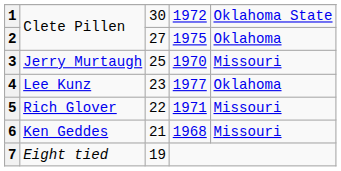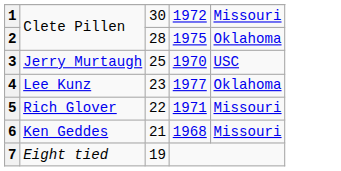1 | column 5: Oklahoma State -> Missouri
2 | column 3: 27 -> 28
3 | column 5: Missouri -> USC
